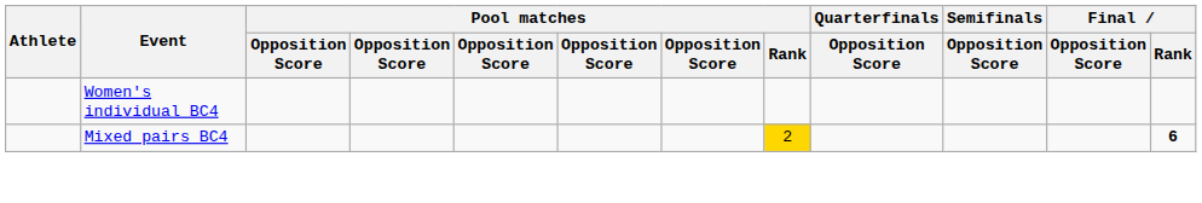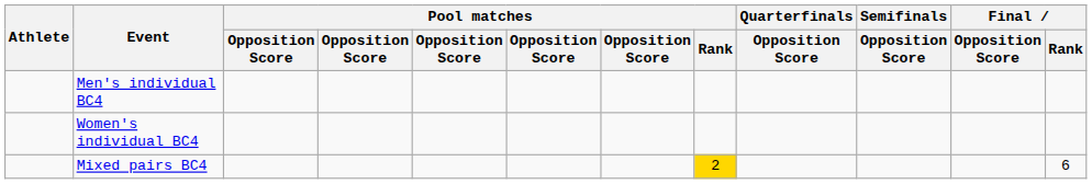+ row: Men's individual BC4
Mixed pairs BC4 | Final / Rank: bold -> normal
